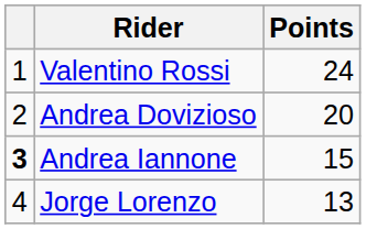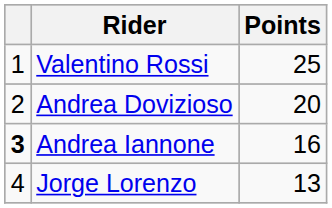Valentino Rossi | Points: 24 -> 25
Andrea Iannone | Points: 15 -> 16
